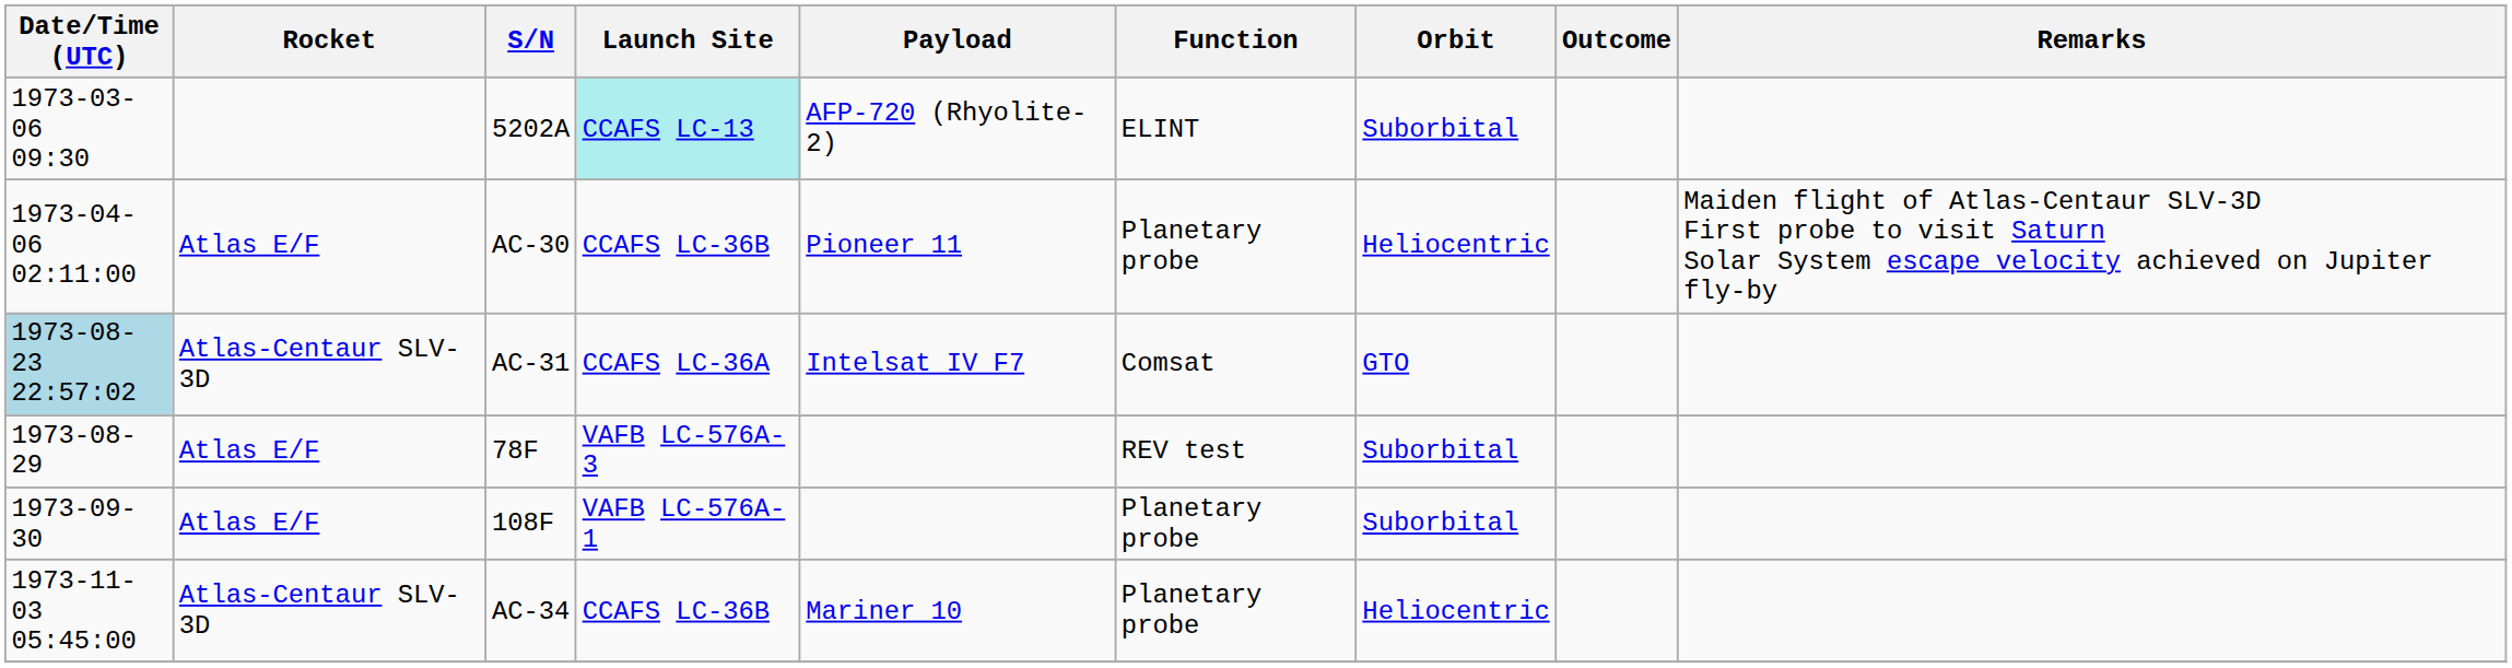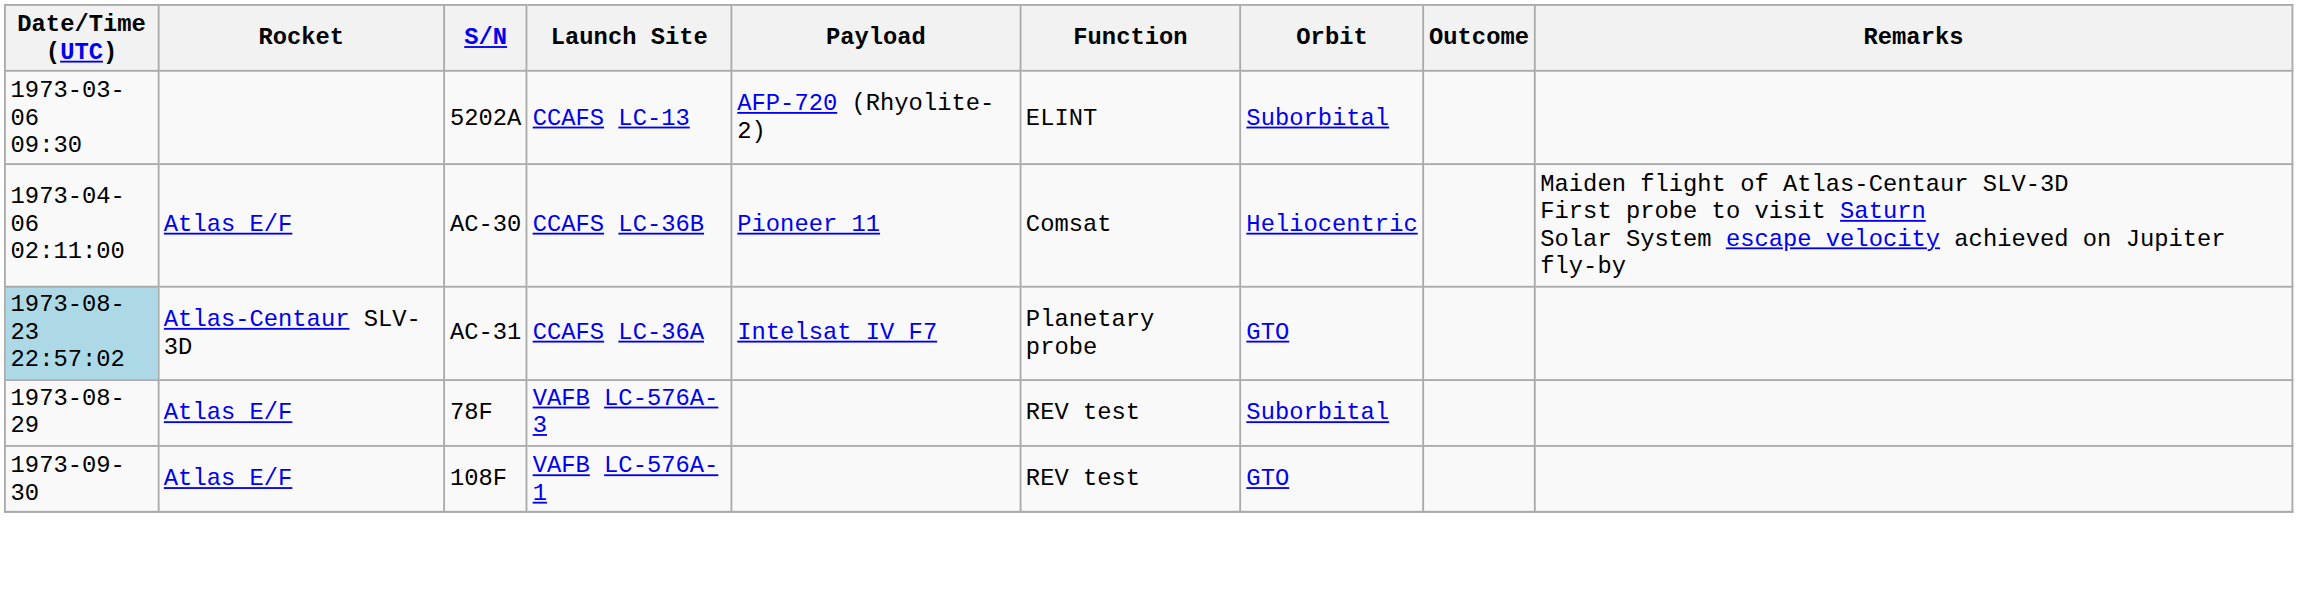5202A | Launch Site: paleturquoise background -> no background
AC-30 | Function: Planetary probe -> Comsat
AC-31 | Function: Comsat -> Planetary probe
108F | Function: Planetary probe -> REV test
108F | Orbit: Suborbital -> GTO
- row: 1973-11-03 05:45:00 | Atlas-Centaur SLV-3D | AC-34 | CCAFS LC-36B | Mariner 10 | Planetary probe | Heliocentric
